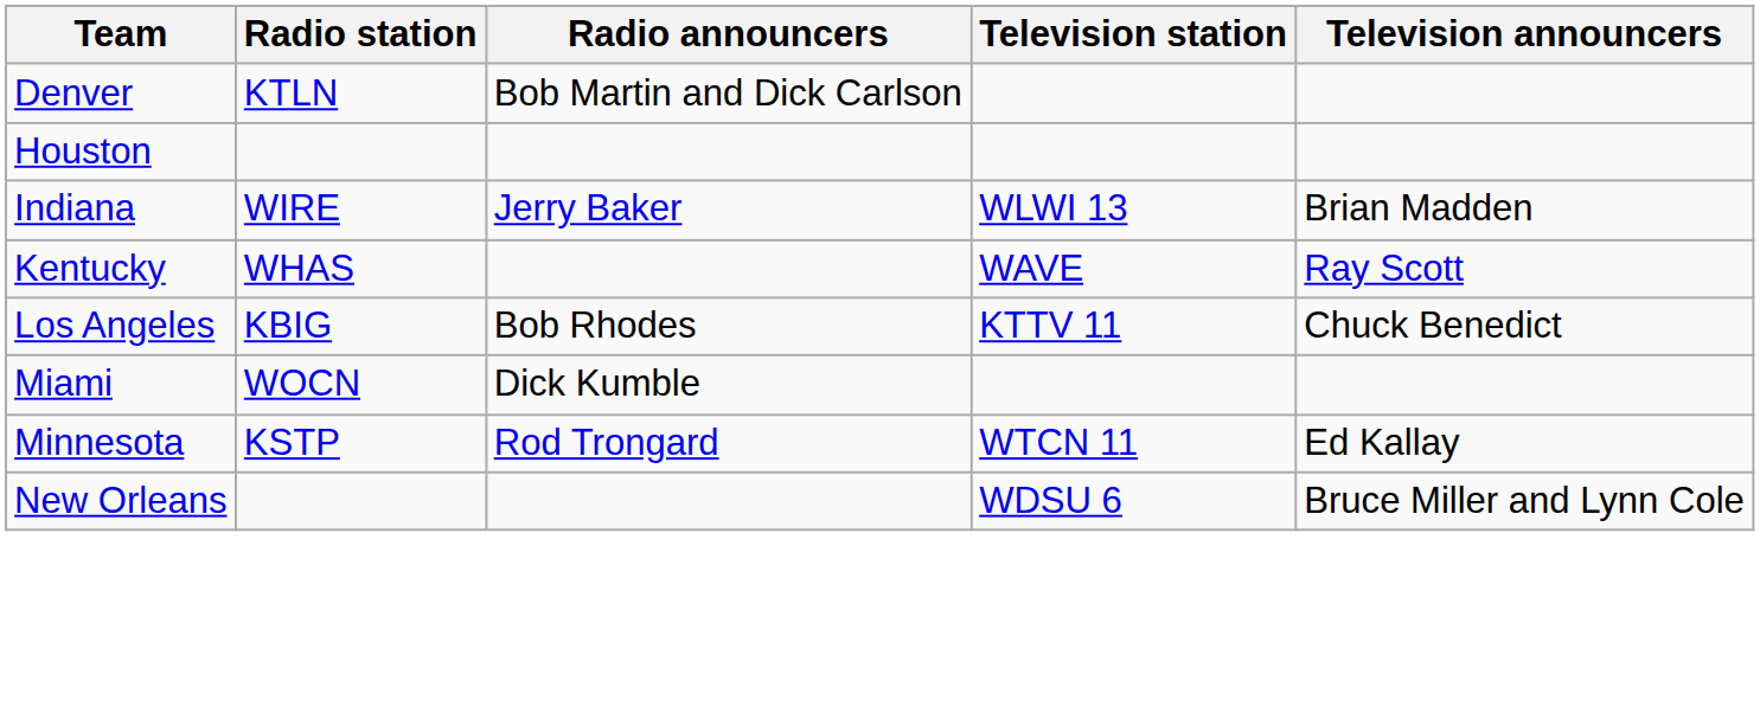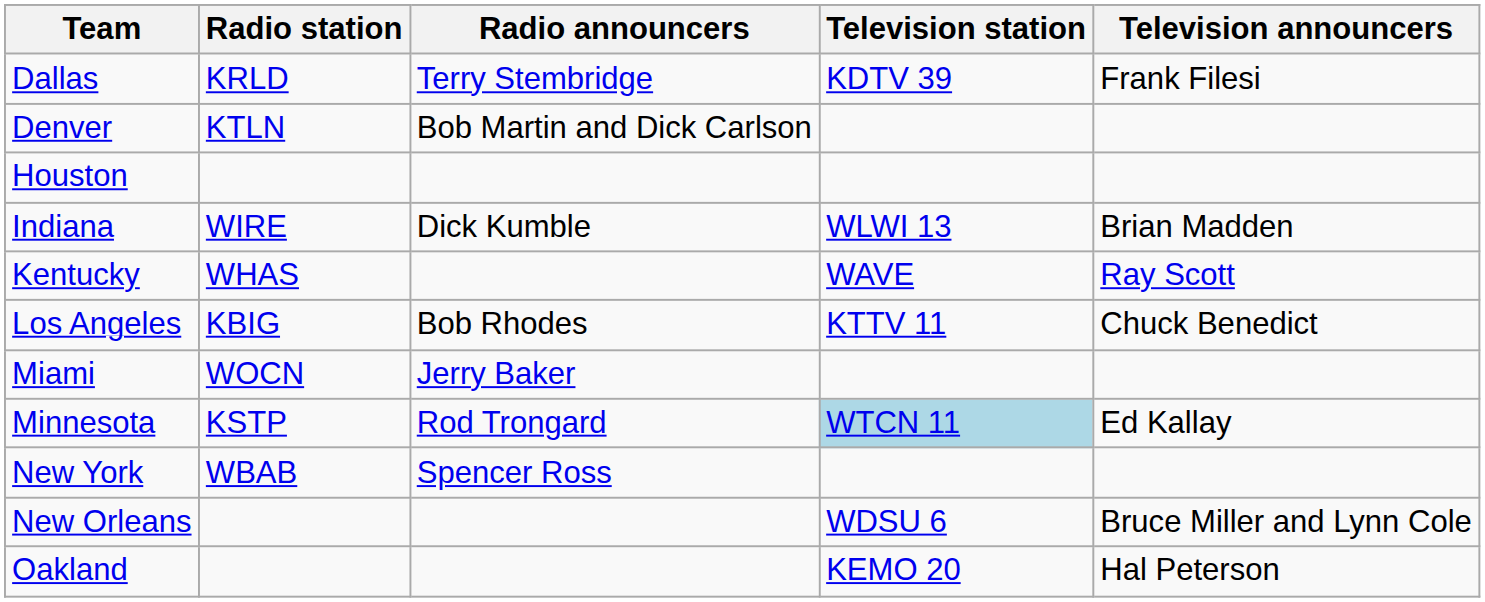+ row: Dallas | KRLD | Terry Stembridge | KDTV 39 | Frank Filesi
Indiana | Radio announcers: Jerry Baker -> Dick Kumble
Miami | Radio announcers: Dick Kumble -> Jerry Baker
Minnesota | Television station: no background -> lightblue background
+ row: New York | WBAB | Spencer Ross
+ row: Oakland | KEMO 20 | Hal Peterson
